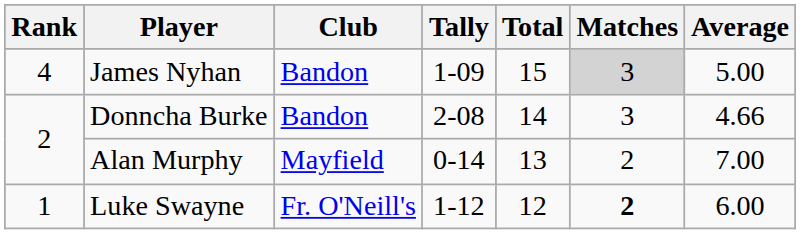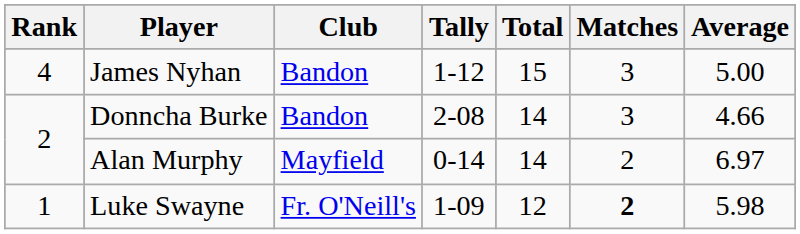James Nyhan | Tally: 1-09 -> 1-12
James Nyhan | Matches: lightgrey background -> no background
Alan Murphy | Total: 13 -> 14
Alan Murphy | Average: 7.00 -> 6.97
Luke Swayne | Tally: 1-12 -> 1-09
Luke Swayne | Average: 6.00 -> 5.98
